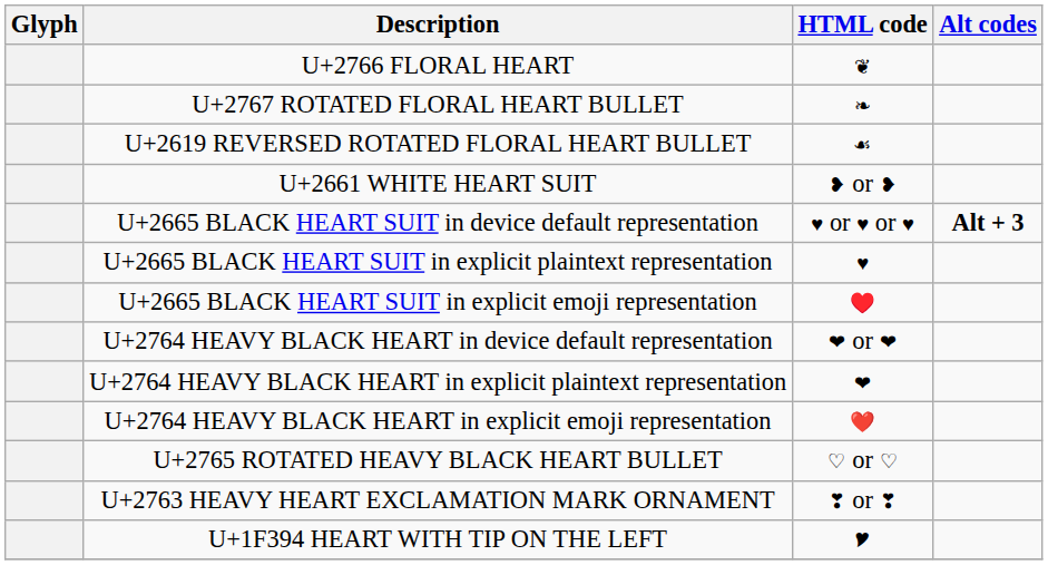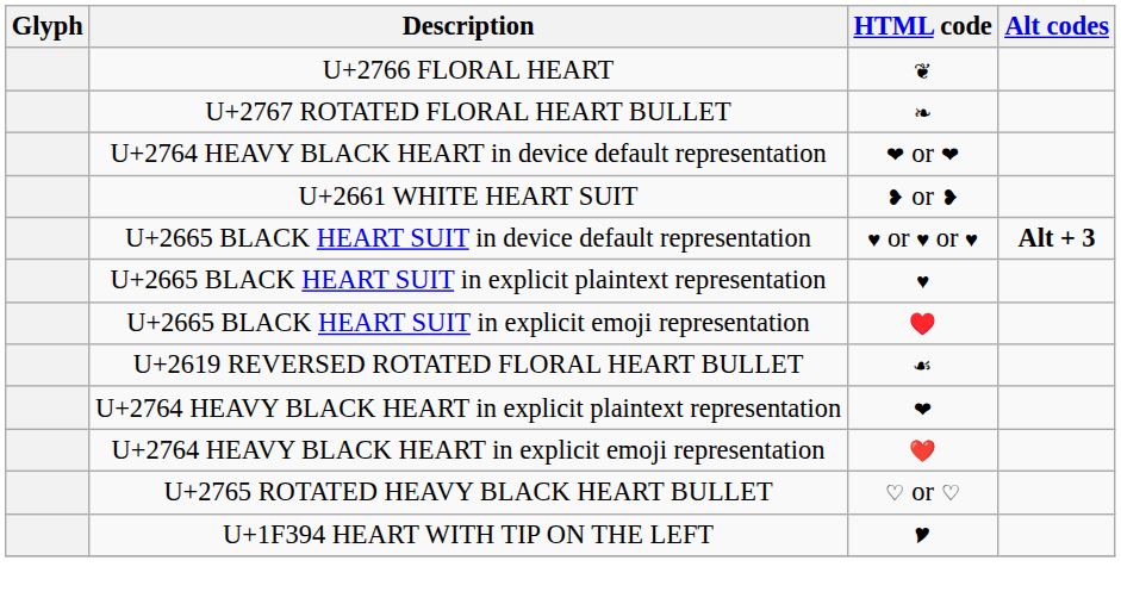rows swapped: U+2619 REVERSED ROTATED FLORAL HEART BULLET <-> U+2764 HEAVY BLACK HEART in device default representation
- row: U+2763 HEAVY HEART EXCLAMATION MARK ORNAMENT | ❣ or ❣
